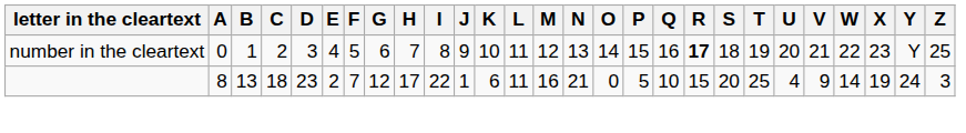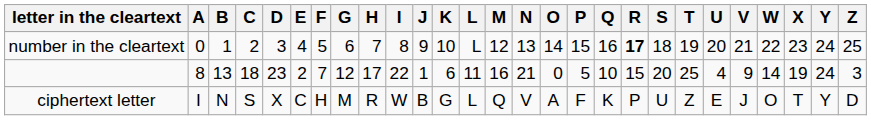number in the cleartext | L: 11 -> L
number in the cleartext | Y: Y -> 24
+ row: ciphertext letter | I | N | S | X | C | H | M | R | W | B | G | L | Q | V | A | F | K | P | U | Z | E | J | O | T | Y | D
